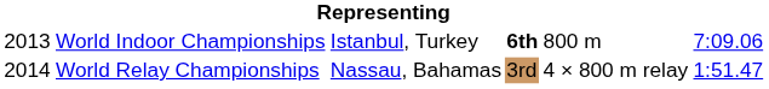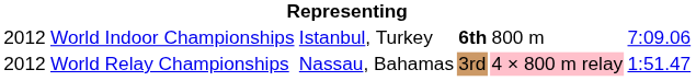World Indoor Championships | column 1: 2013 -> 2012
World Relay Championships | column 1: 2014 -> 2012
World Relay Championships | column 5: no background -> pink background
